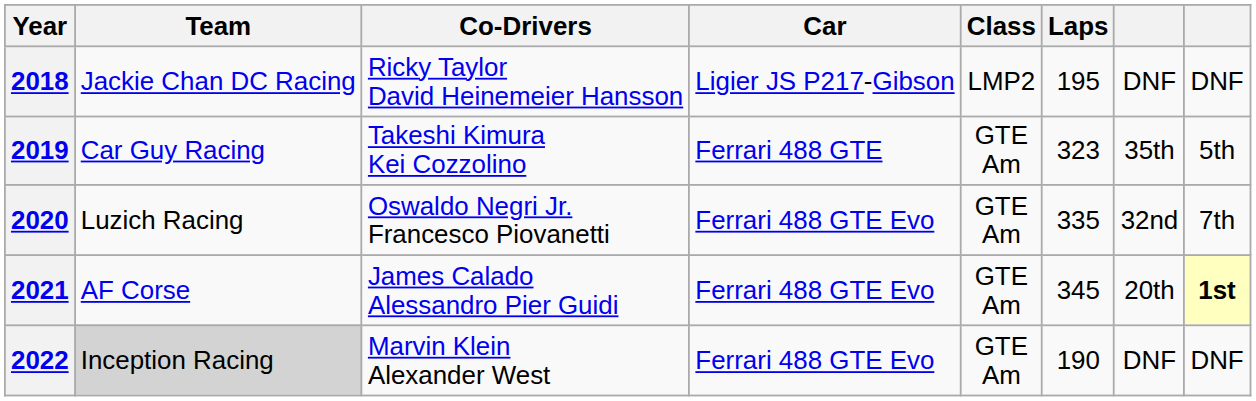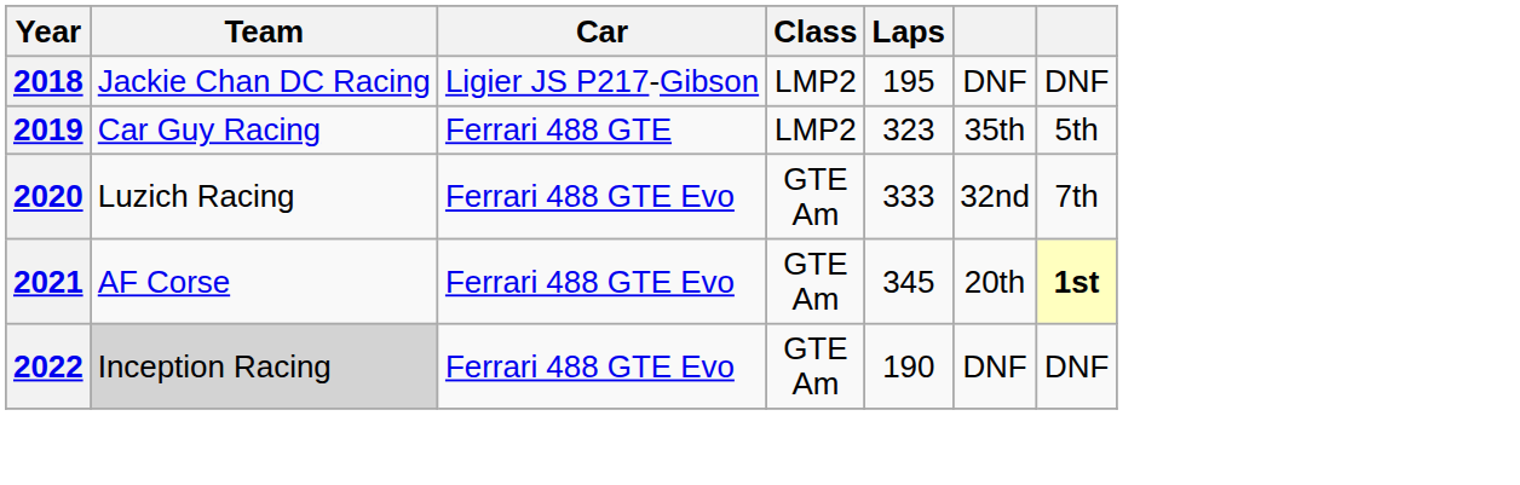- column: Co-Drivers | Ricky Taylor David Heinemeier Hansson | Takeshi Kimura Kei Cozzolino | Oswaldo Negri Jr. Francesco Piovanetti | James Calado Alessandro Pier Guidi | Marvin Klein Alexander West
2019 | Class: GTE Am -> LMP2
2020 | Laps: 335 -> 333
